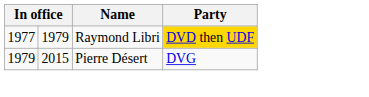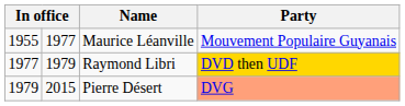+ row: 1955 | 1977 | Maurice Léanville | Mouvement Populaire Guyanais
Pierre Désert | Party: no background -> lightsalmon background
